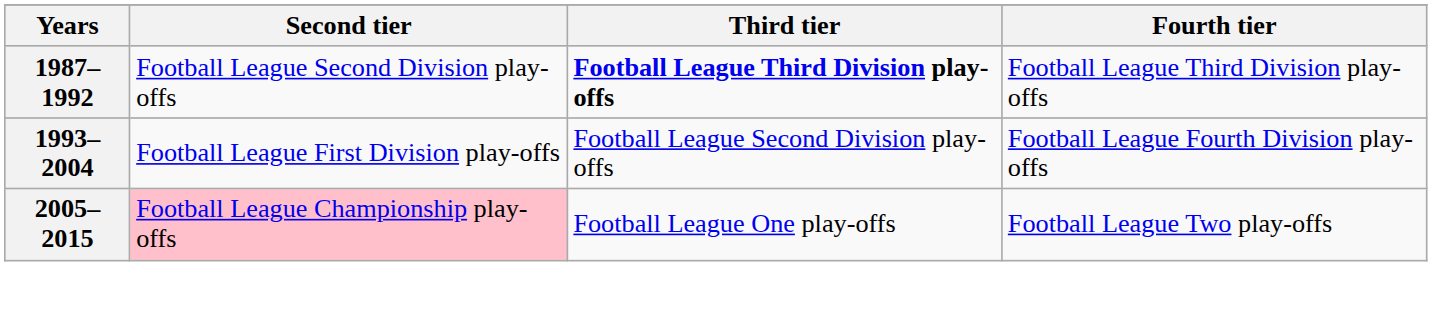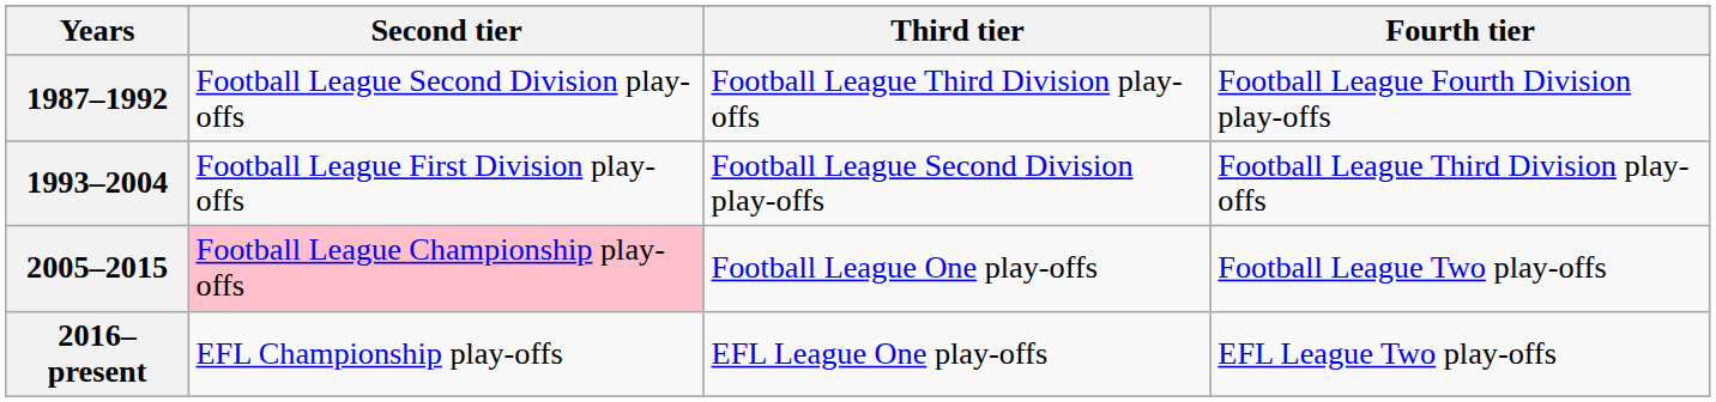1987–1992 | Third tier: bold -> normal
1987–1992 | Fourth tier: Football League Third Division play-offs -> Football League Fourth Division play-offs
1993–2004 | Fourth tier: Football League Fourth Division play-offs -> Football League Third Division play-offs
+ row: 2016–present | EFL Championship play-offs | EFL League One play-offs | EFL League Two play-offs
